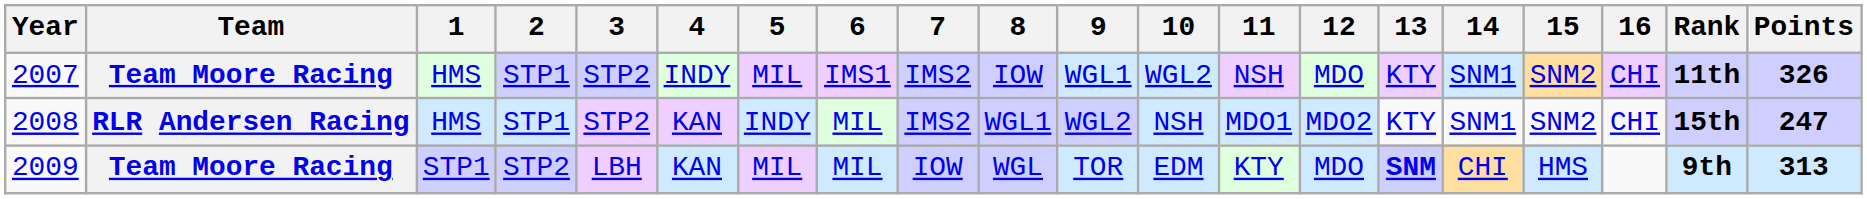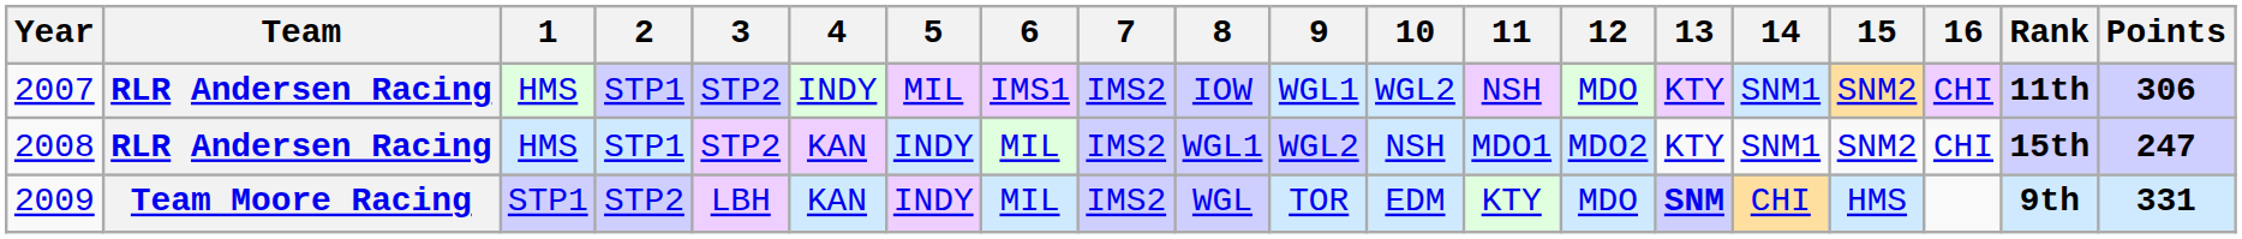2007 | Team: Team Moore Racing -> RLR Andersen Racing
2007 | Points: 326 -> 306
2009 | 5: MIL -> INDY
2009 | 7: IOW -> IMS2
2009 | Points: 313 -> 331
